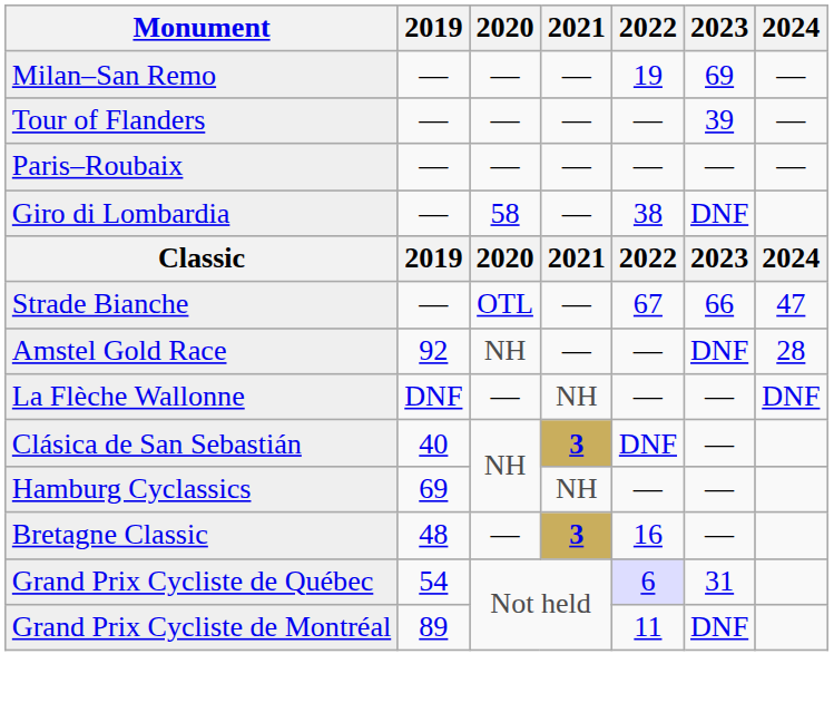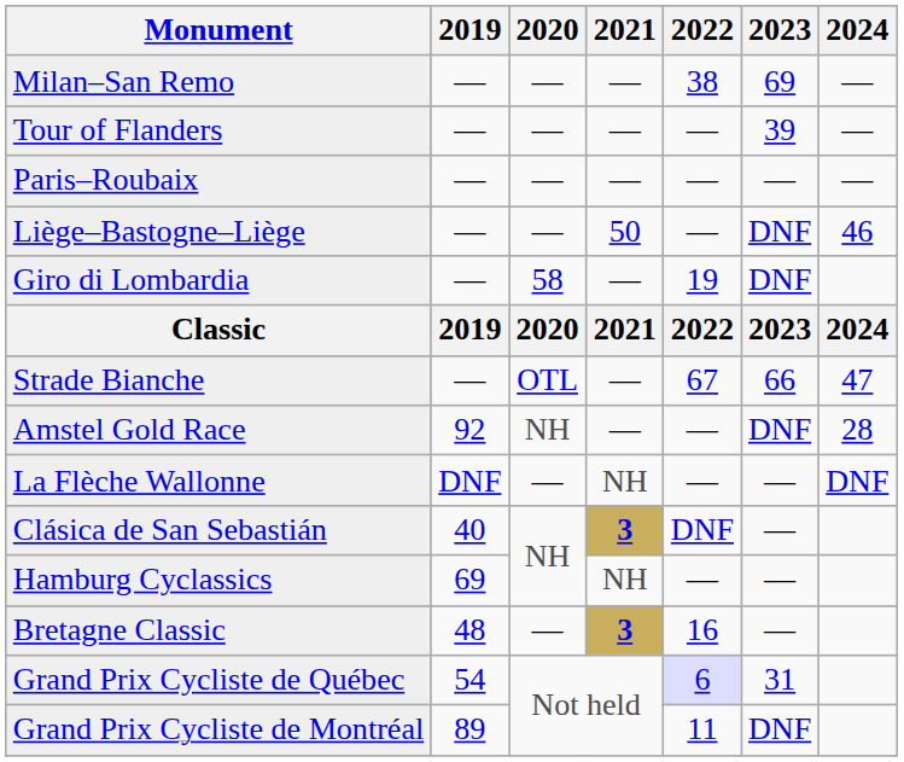Milan–San Remo | 2022: 19 -> 38
+ row: Liège–Bastogne–Liège | — | — | 50 | — | DNF | 46
Giro di Lombardia | 2022: 38 -> 19
